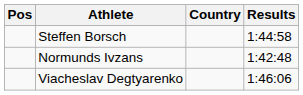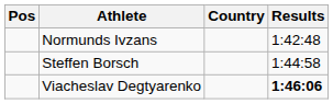rows swapped: Normunds Ivzans <-> Steffen Borsch
Viacheslav Degtyarenko | Results: normal -> bold
